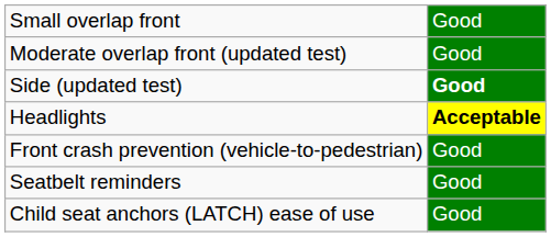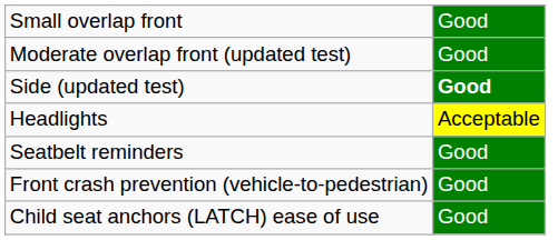Headlights | column 2: bold -> normal
rows swapped: Front crash prevention (vehicle-to-pedestrian) <-> Seatbelt reminders
